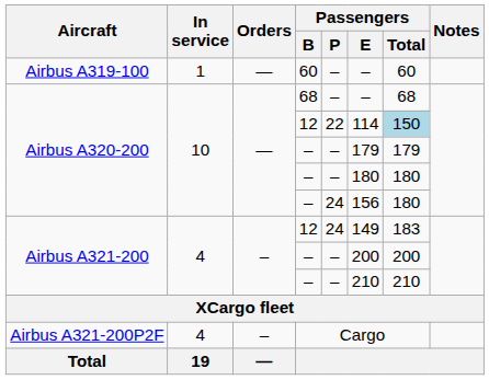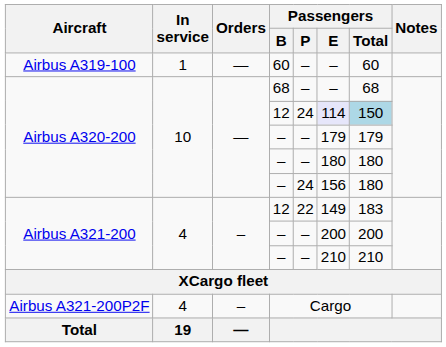Airbus A320-200 / 12 | Passengers / P: 22 -> 24
Airbus A320-200 / 12 | Passengers / E: no background -> lavender background
Airbus A321-200 / 12 | Passengers / P: 24 -> 22
